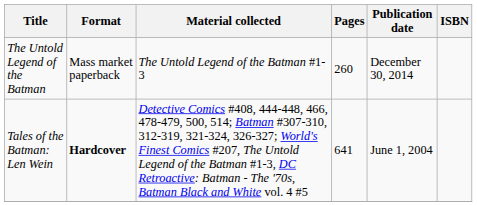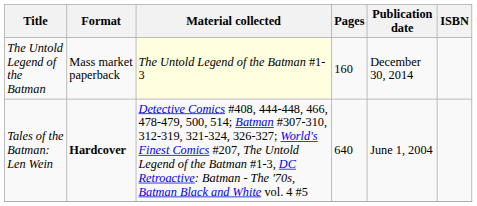The Untold Legend of the Batman | Material collected: no background -> lightyellow background
The Untold Legend of the Batman | Pages: 260 -> 160
Tales of the Batman: Len Wein | Pages: 641 -> 640
